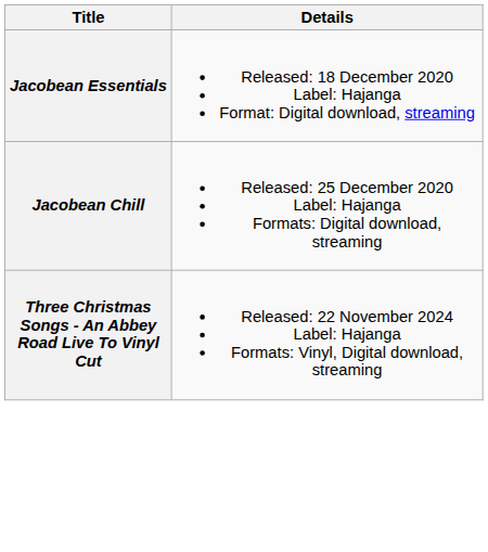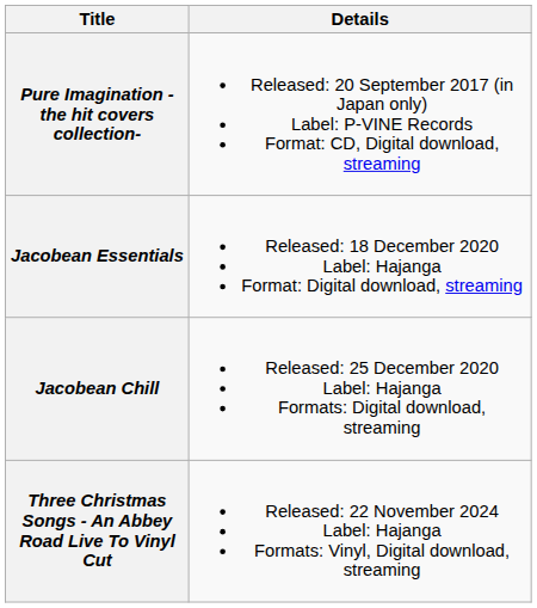+ row: Pure Imagination -the hit covers collection- | Released: 20 September 2017 (in Japan only) Label: P-VINE Records Format: CD, Digital download, streaming
